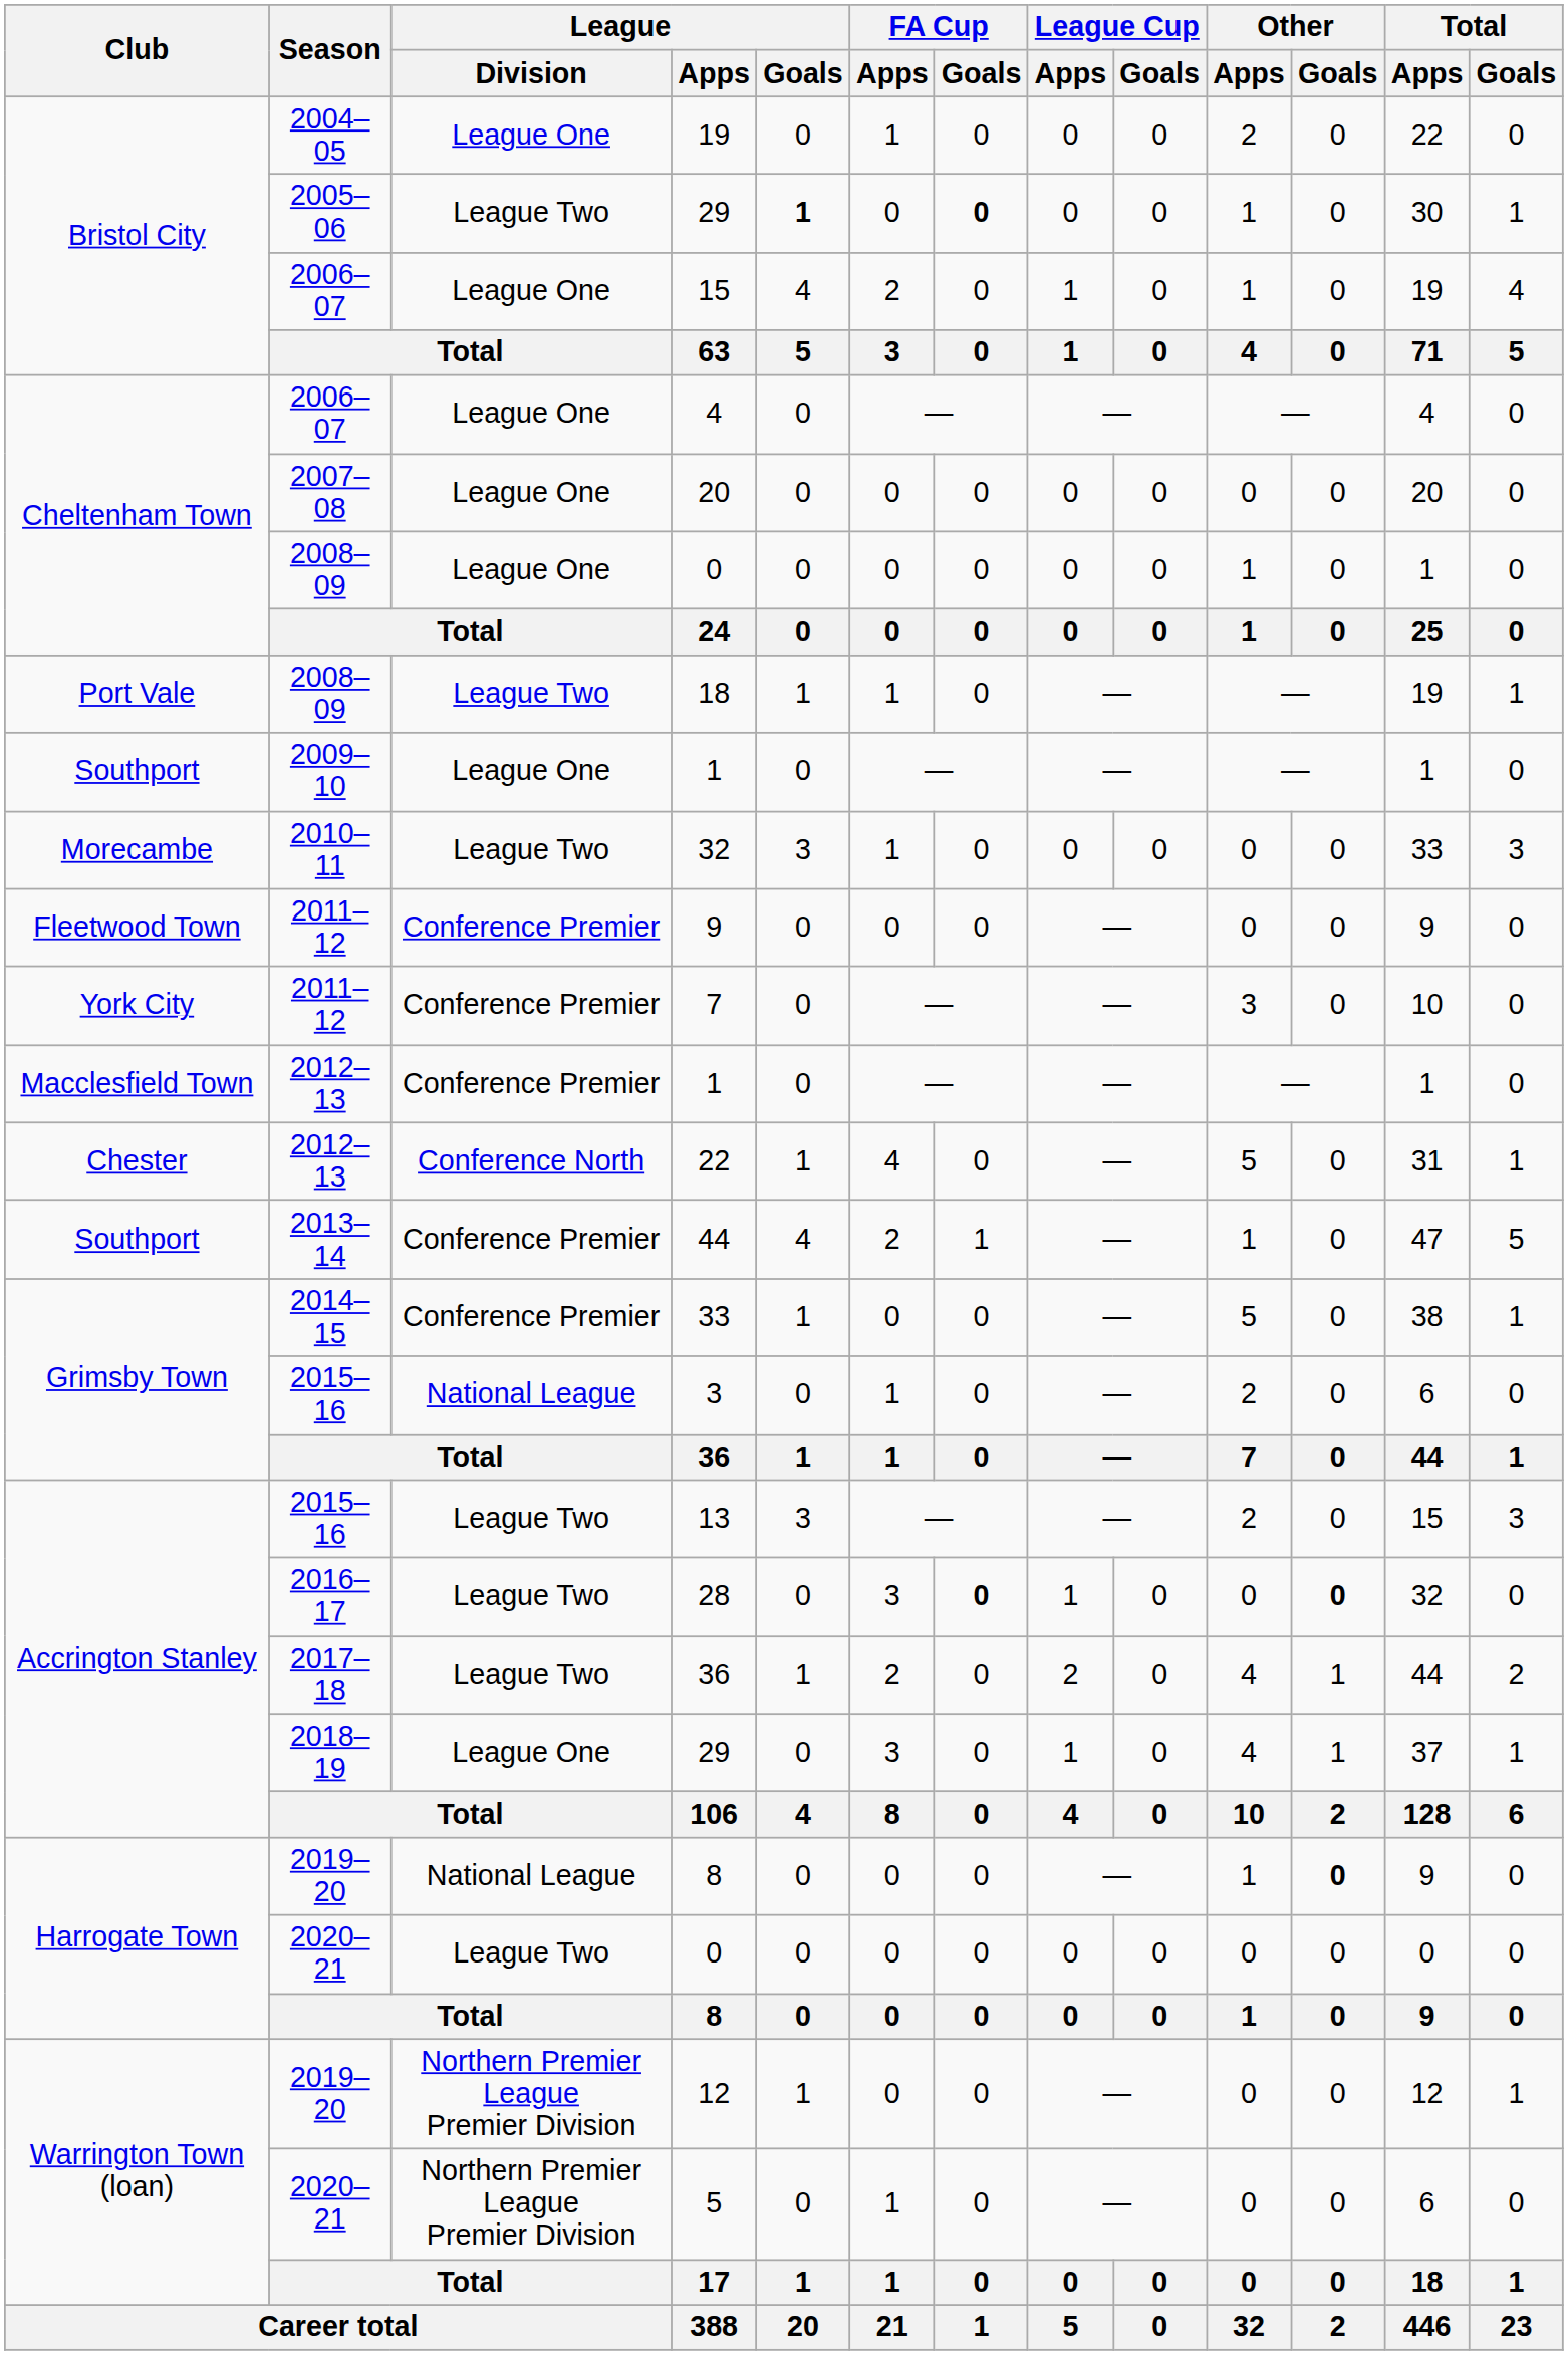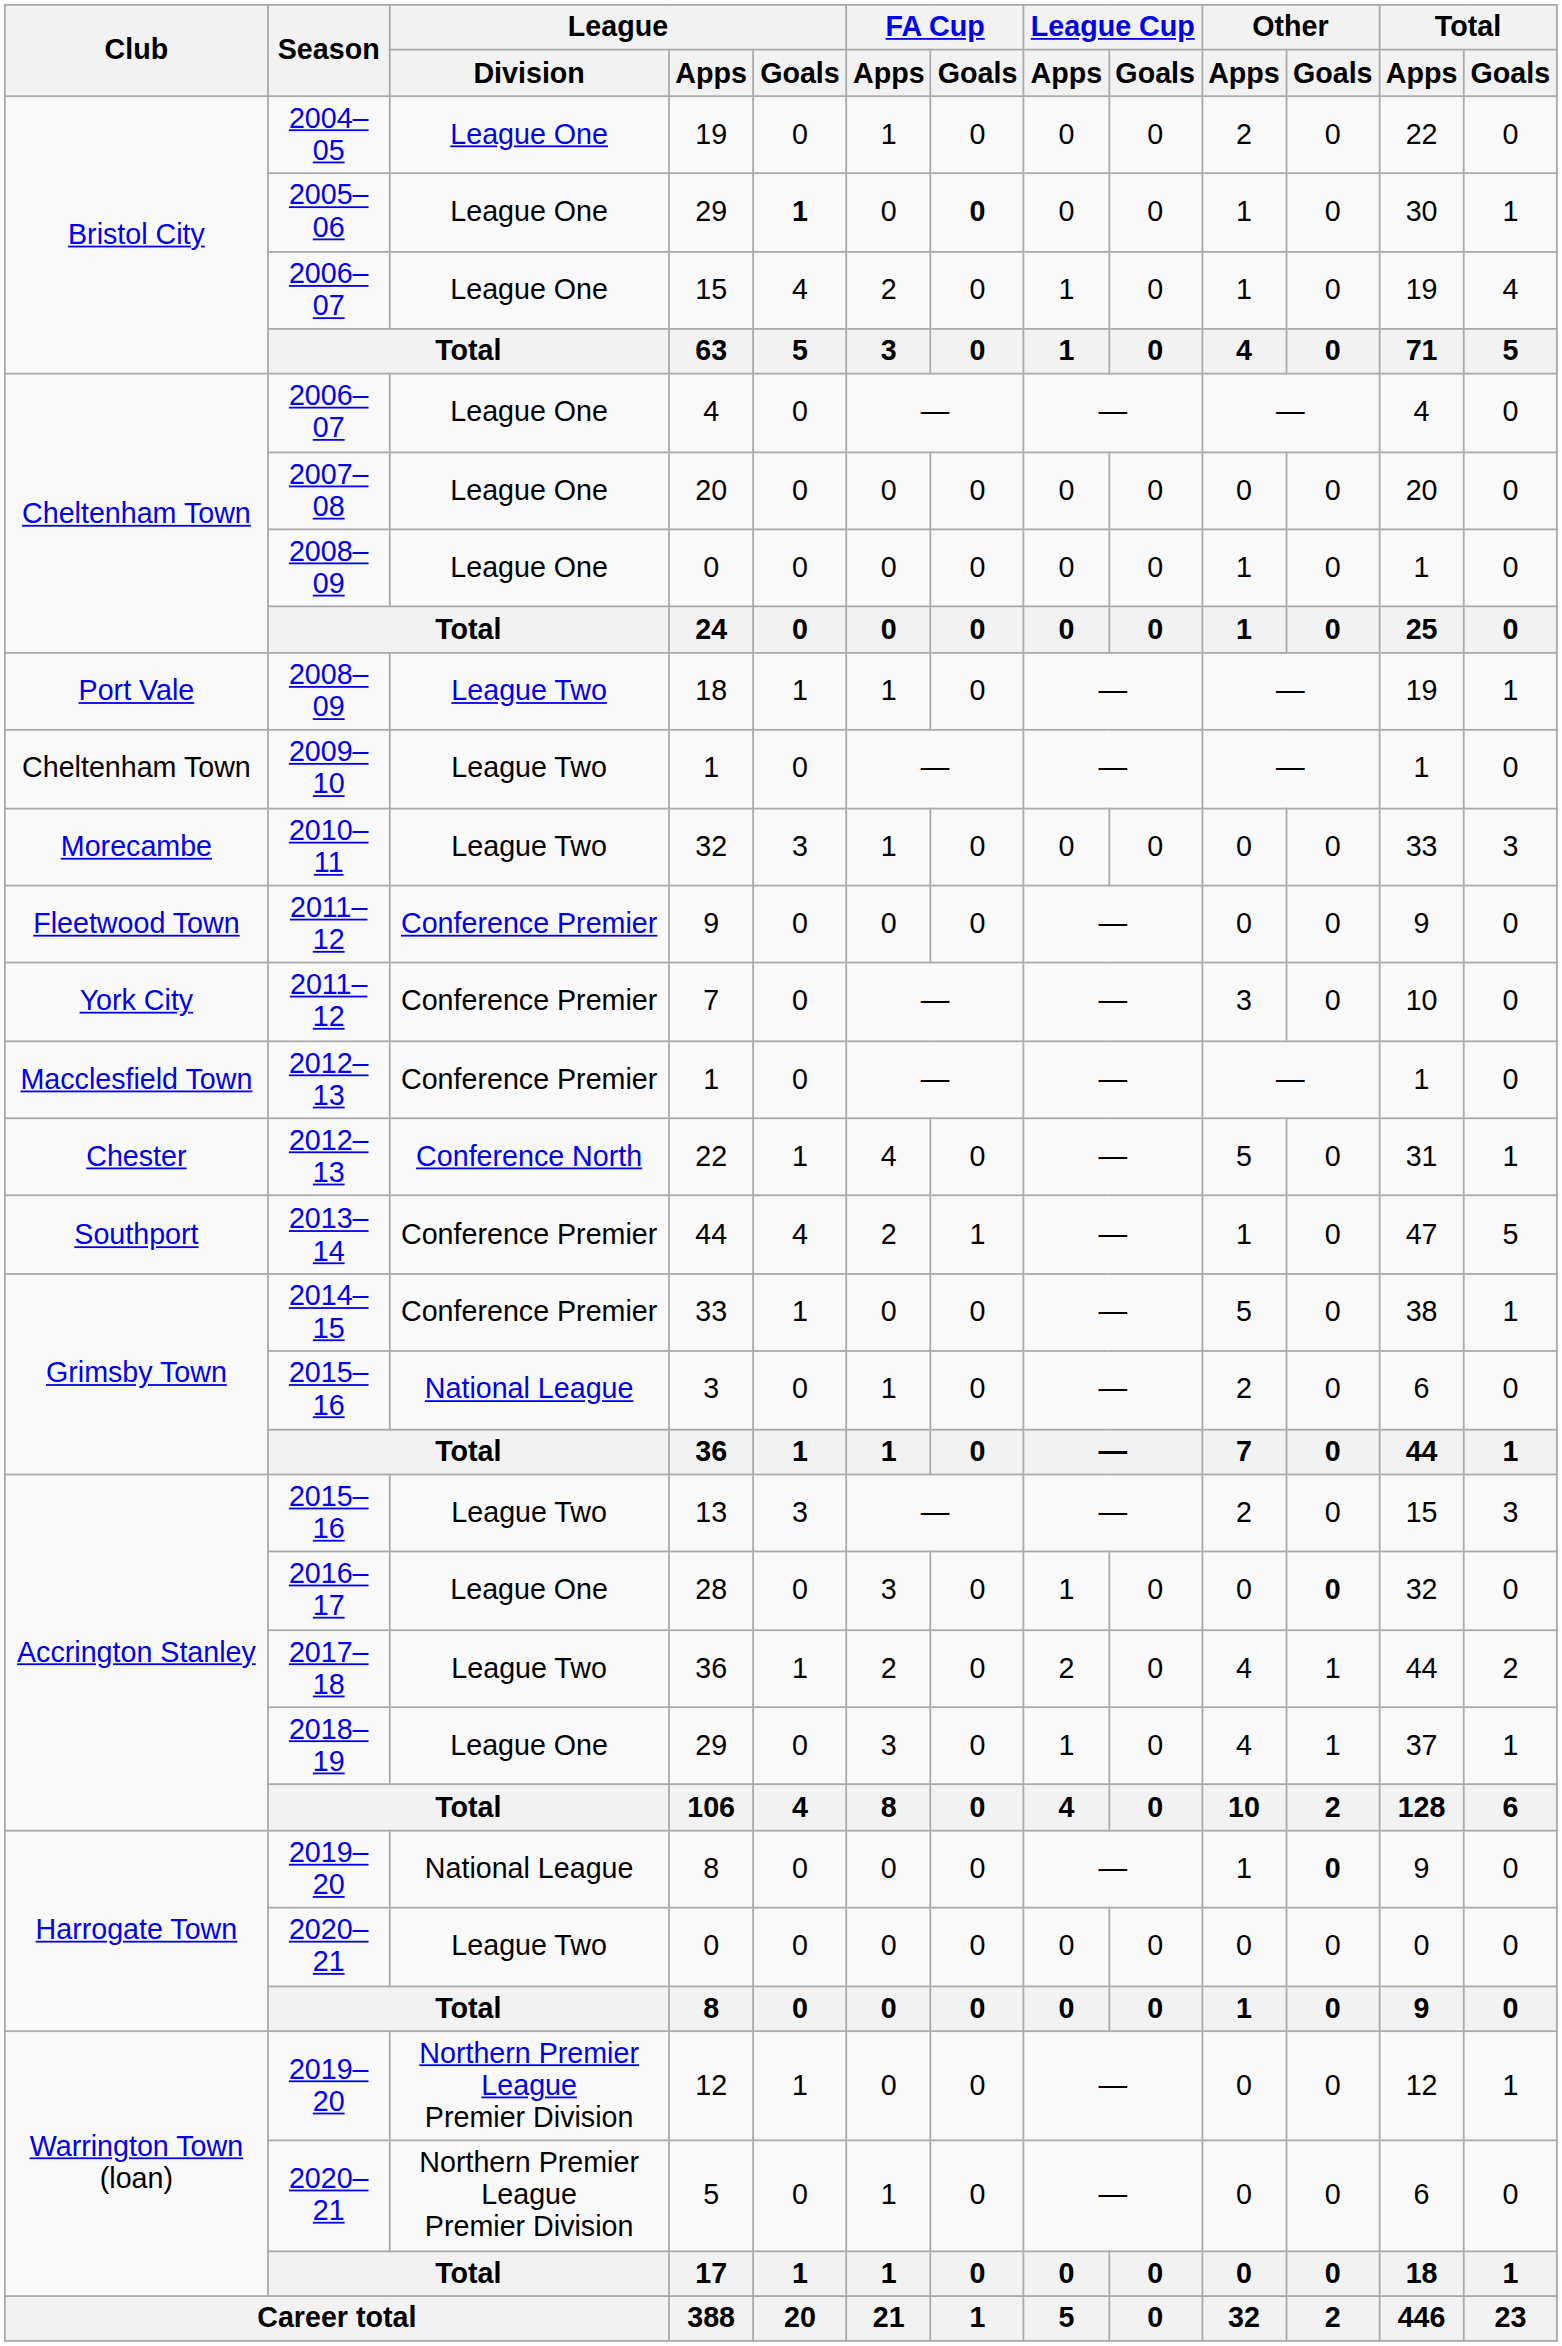2005–06 / 29 | League / Division: League Two -> League One
2009–10 / 1 | Club: Southport -> Cheltenham Town
2009–10 / 1 | League / Division: League One -> League Two
28 | League / Division: League Two -> League One
28 | FA Cup / Goals: bold -> normal
